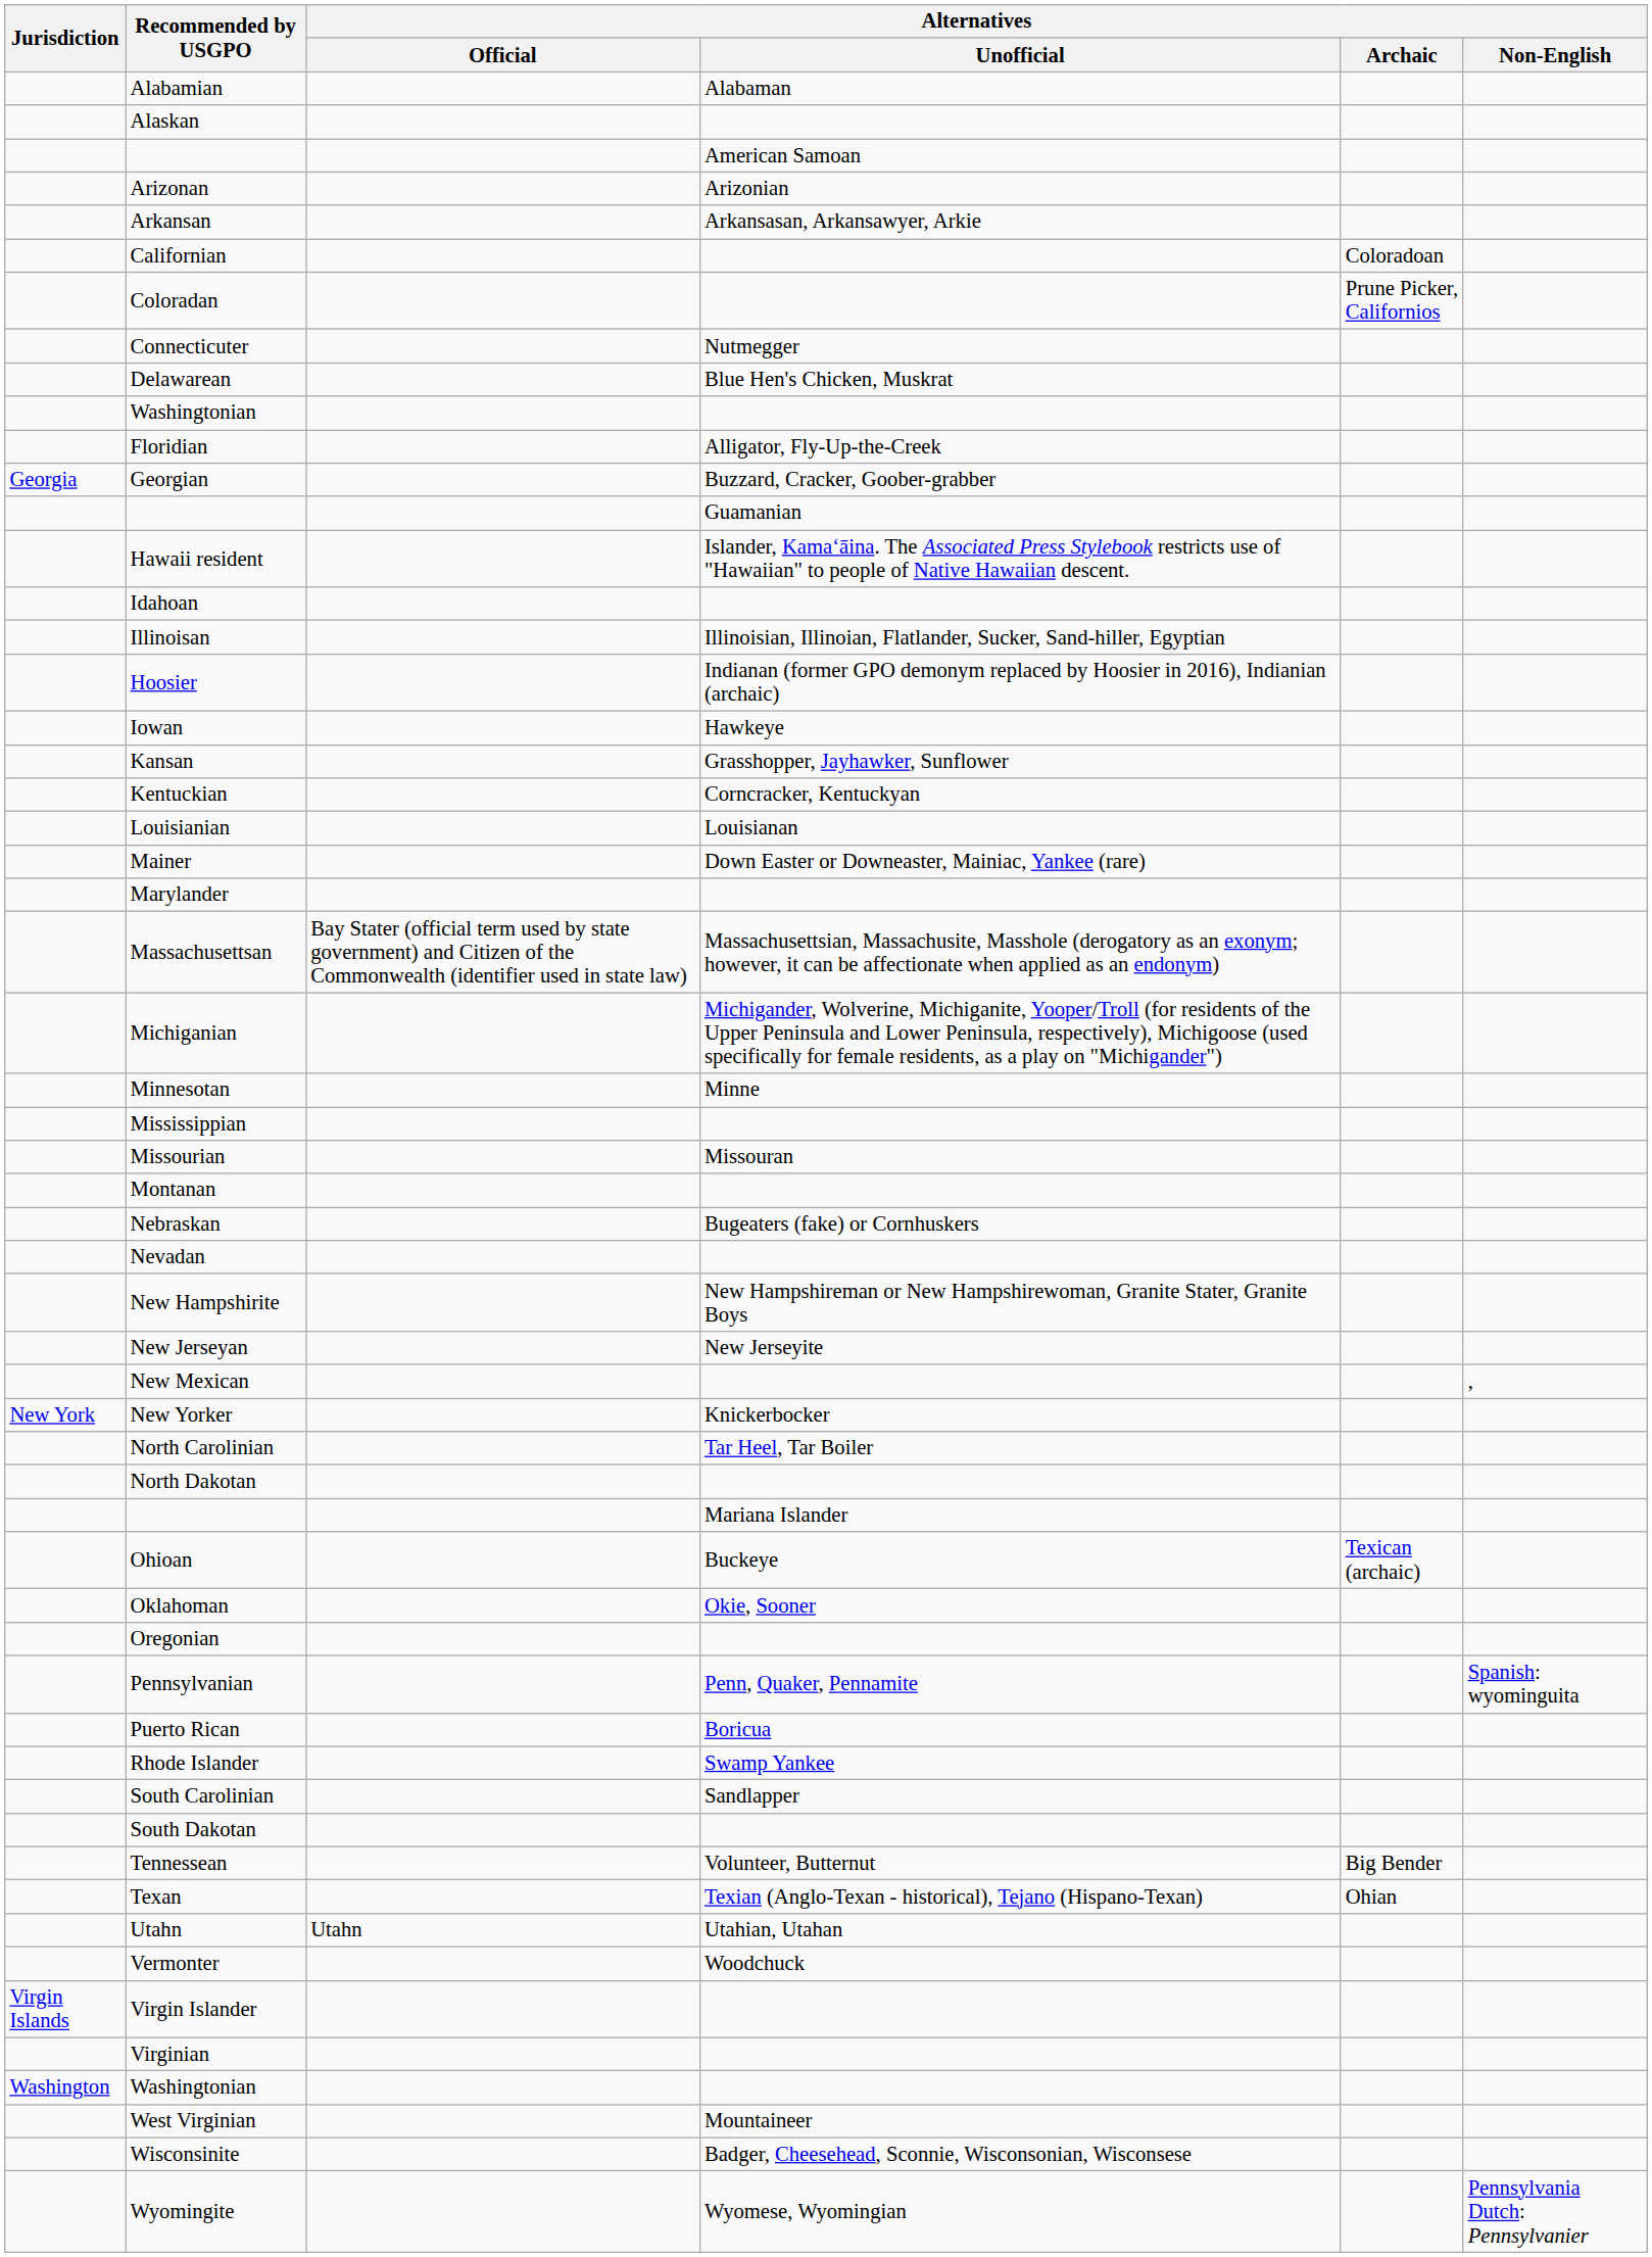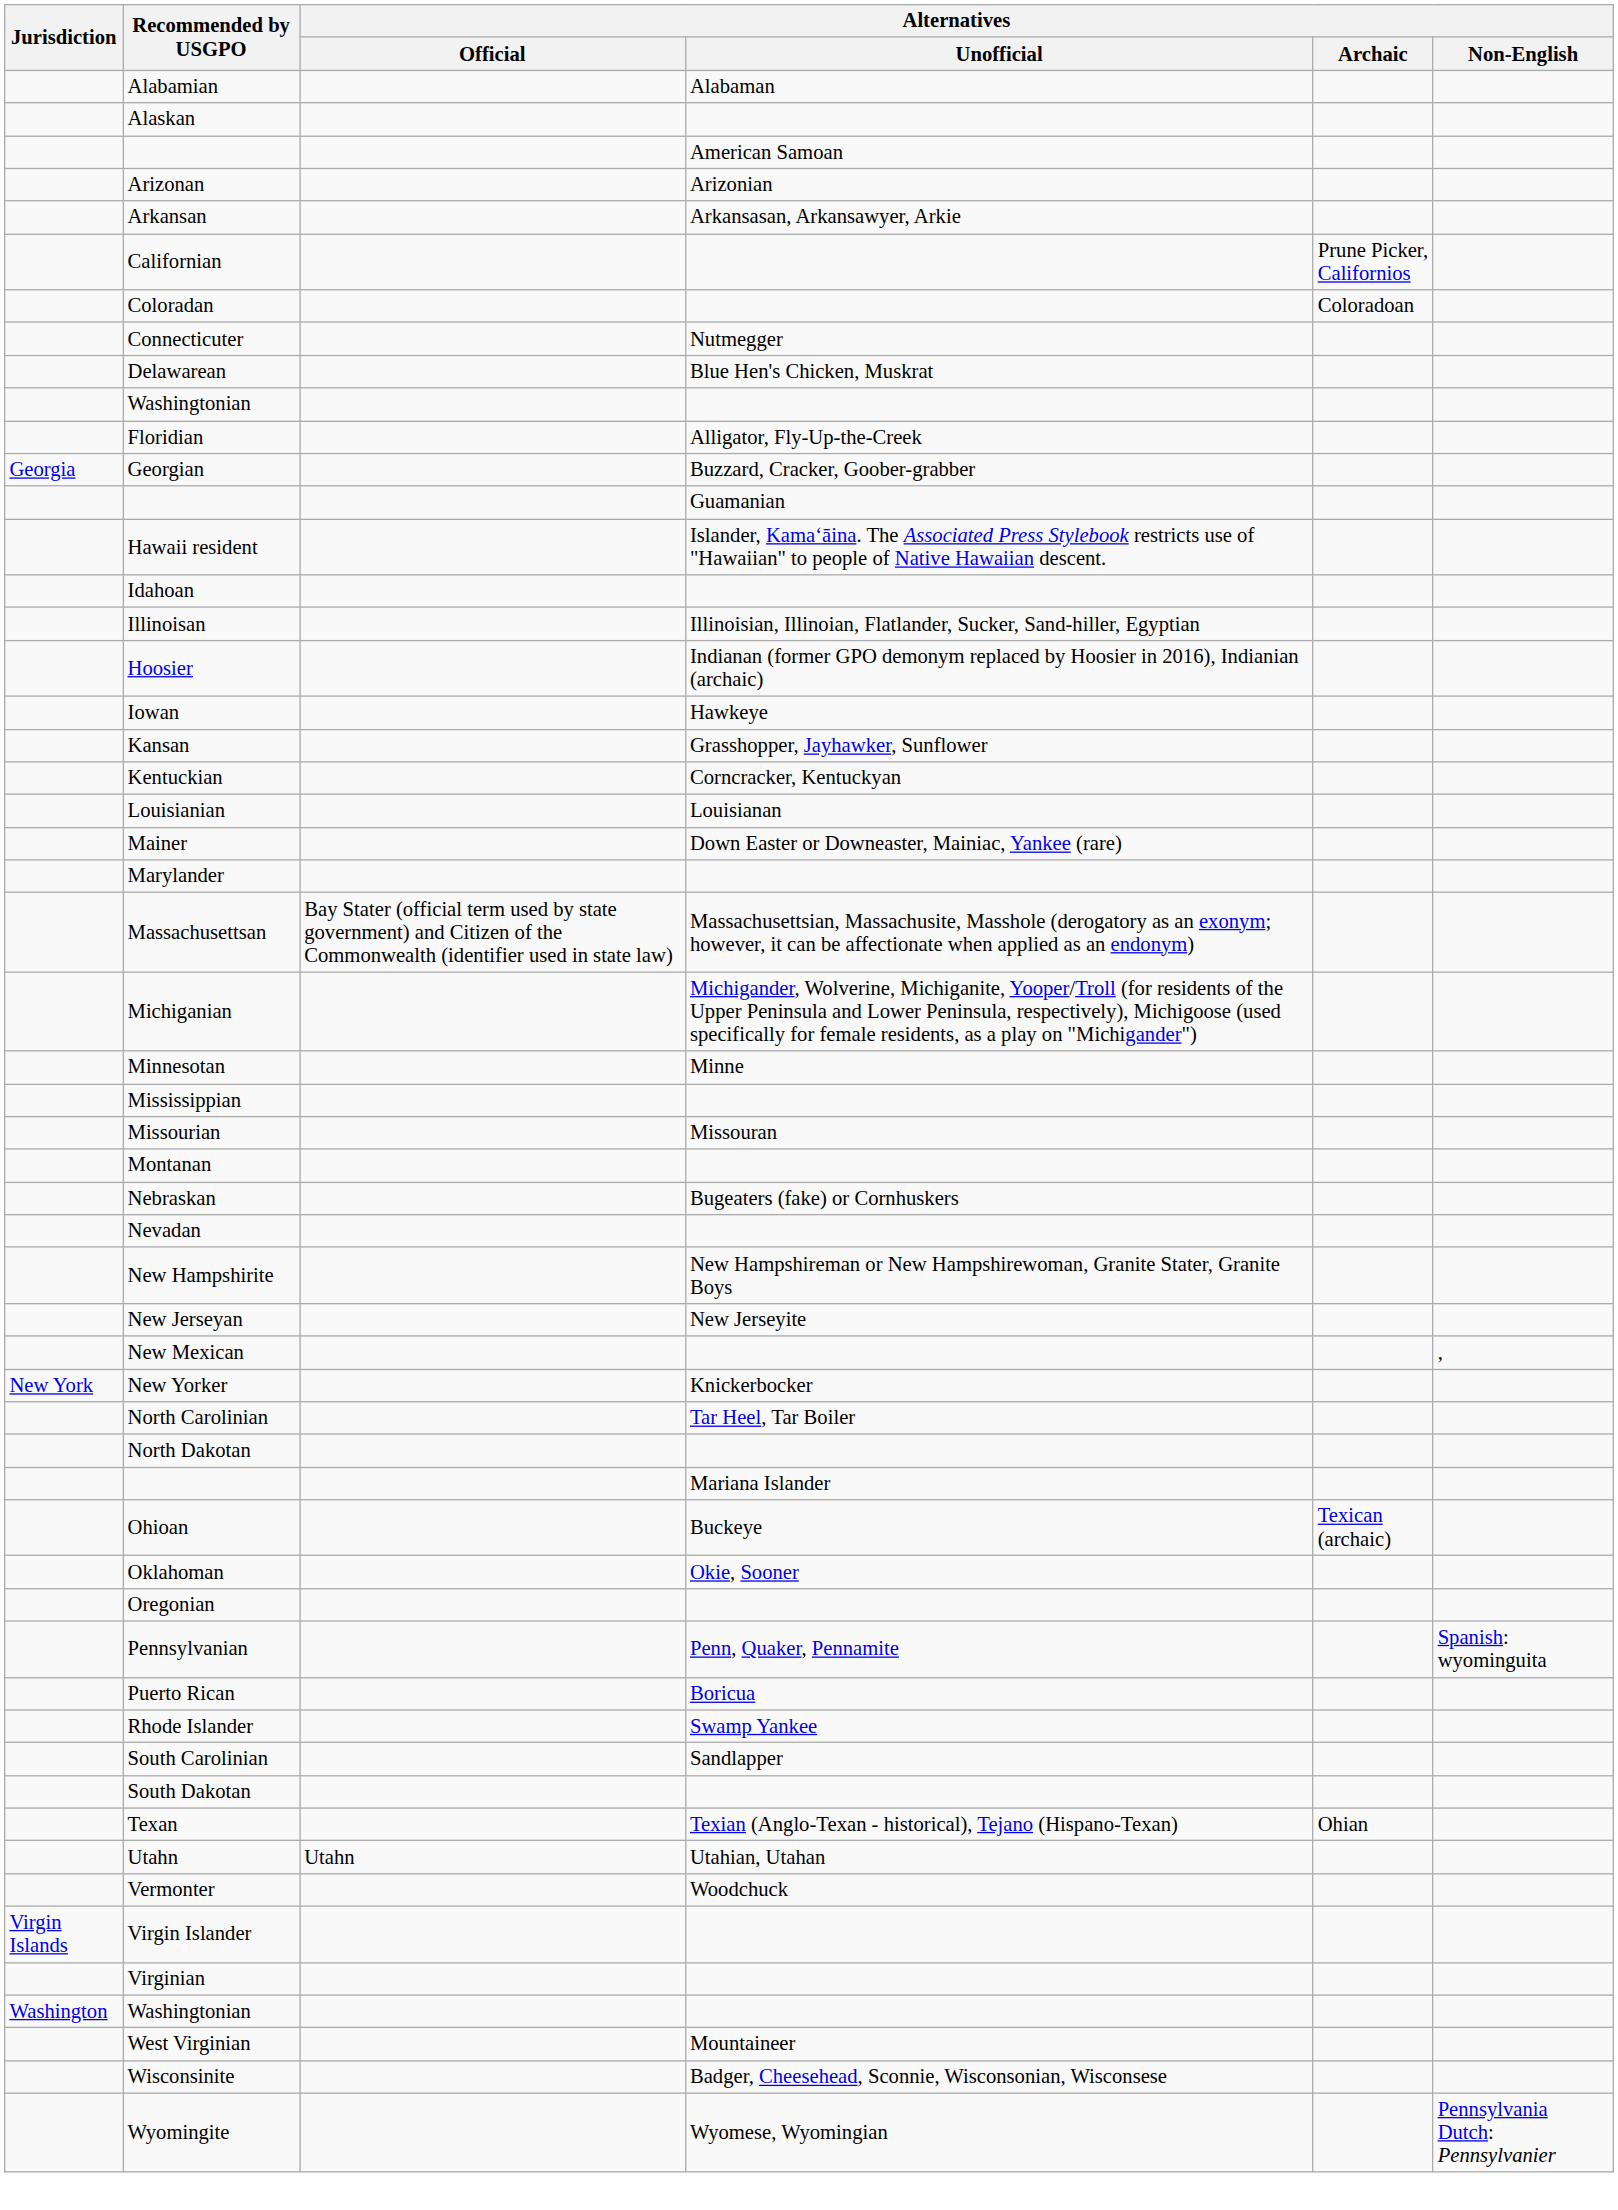Californian | Alternatives / Archaic: Coloradoan -> Prune Picker, Californios
Coloradan | Alternatives / Archaic: Prune Picker, Californios -> Coloradoan
- row: Tennessean | Volunteer, Butternut | Big Bender
